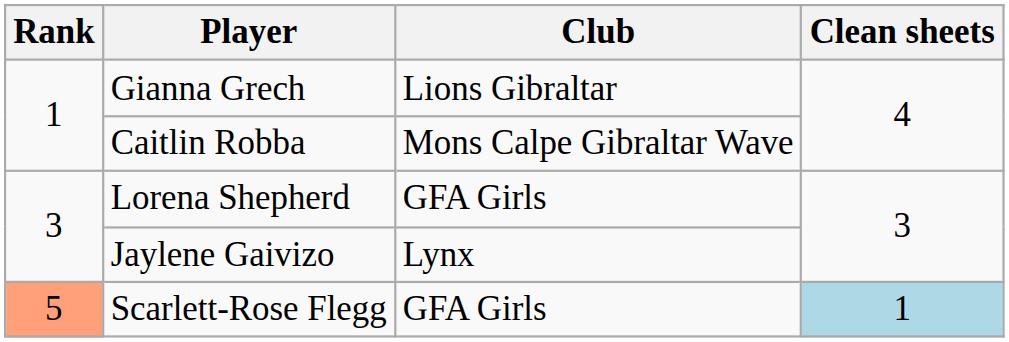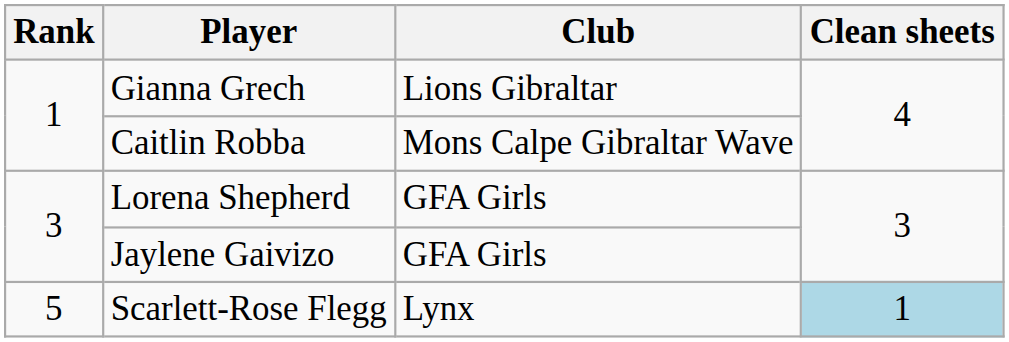Jaylene Gaivizo | Club: Lynx -> GFA Girls
Scarlett-Rose Flegg | Rank: lightsalmon background -> no background
Scarlett-Rose Flegg | Club: GFA Girls -> Lynx
